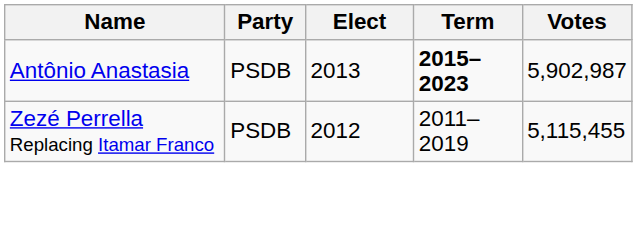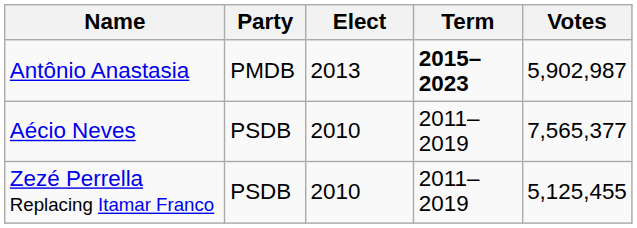Antônio Anastasia | Party: PSDB -> PMDB
+ row: Aécio Neves | PSDB | 2010 | 2011–2019 | 7,565,377
Zezé Perrella Replacing Itamar Franco | Elect: 2012 -> 2010
Zezé Perrella Replacing Itamar Franco | Votes: 5,115,455 -> 5,125,455
